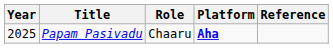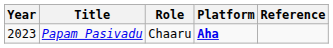Papam Pasivadu | Year: 2025 -> 2023
